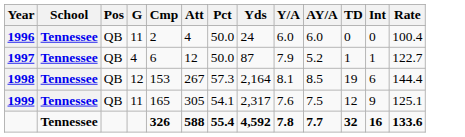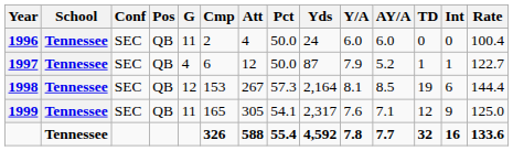+ column: Conf | SEC | SEC | SEC | SEC
1999 | AY/A: 7.5 -> 7.1
1999 | Rate: 125.1 -> 125.0
